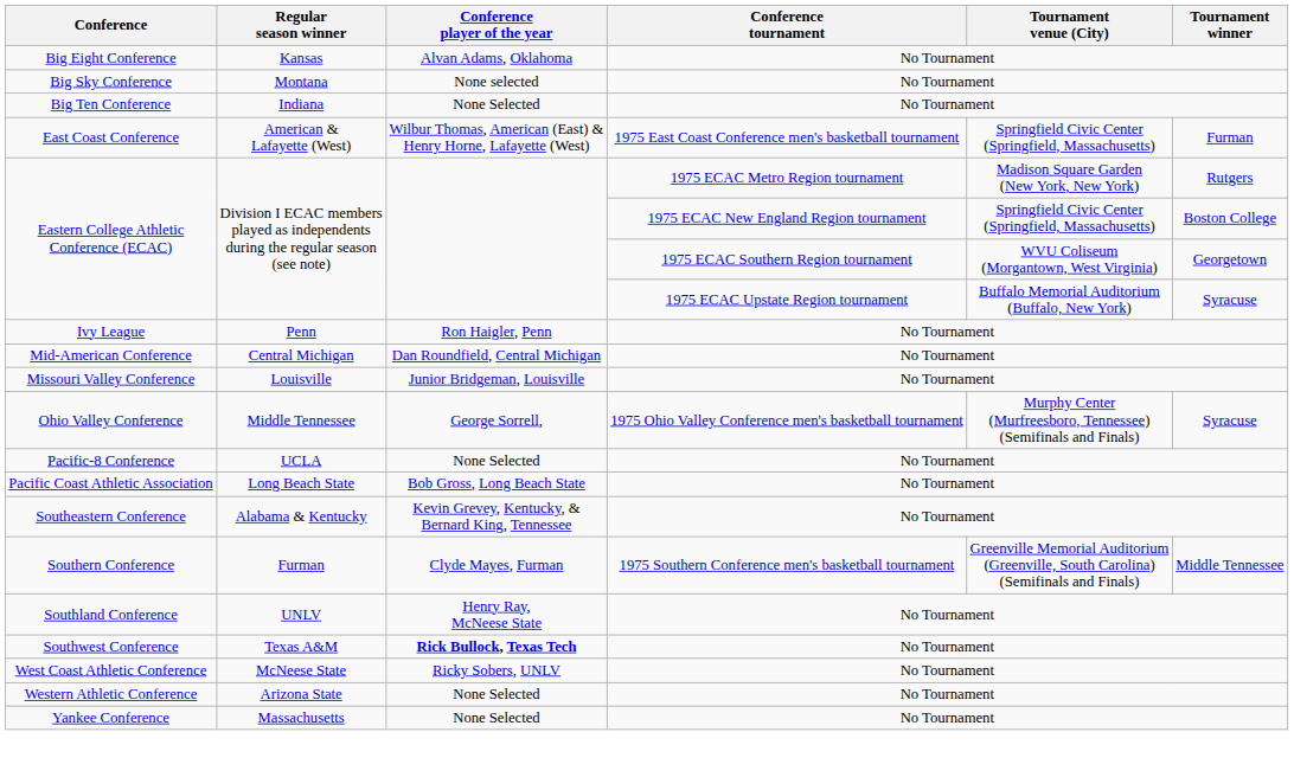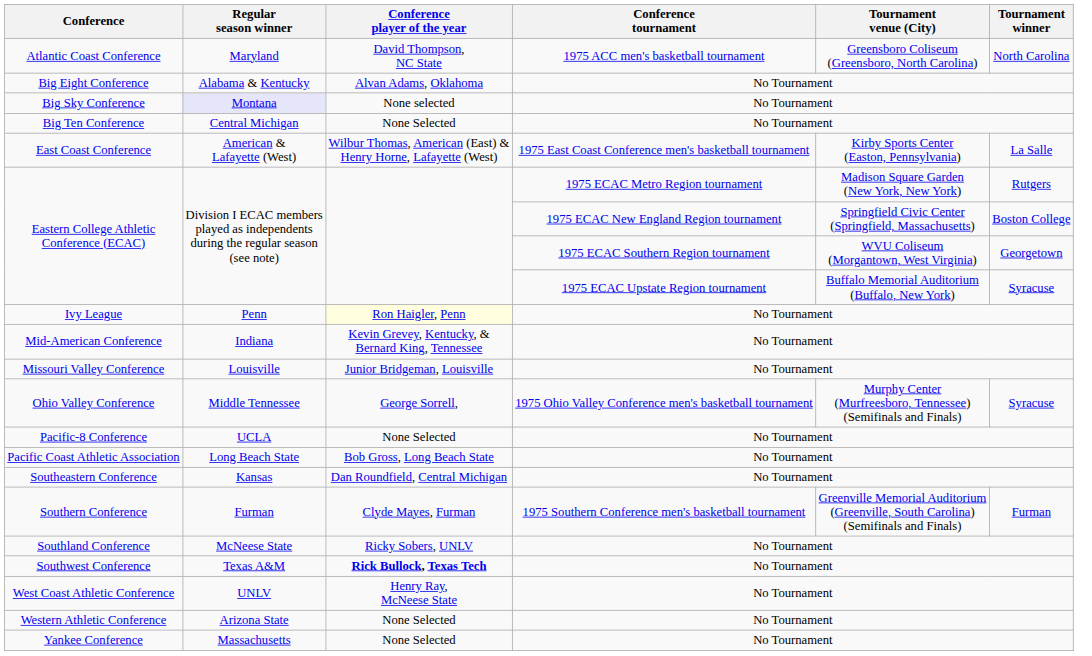+ row: Atlantic Coast Conference | Maryland | David Thompson, NC State | 1975 ACC men's basketball tournament | Greensboro Coliseum (Greensboro, North Carolina) | North Carolina
Big Eight Conference | Regular season winner: Kansas -> Alabama & Kentucky
Big Sky Conference | Regular season winner: no background -> lavender background
Big Ten Conference | Regular season winner: Indiana -> Central Michigan
East Coast Conference | Tournament venue (City): Springfield Civic Center (Springfield, Massachusetts) -> Kirby Sports Center (Easton, Pennsylvania)
East Coast Conference | Tournament winner: Furman -> La Salle
Ivy League | Conference player of the year: no background -> lightyellow background
Mid-American Conference | Regular season winner: Central Michigan -> Indiana
Mid-American Conference | Conference player of the year: Dan Roundfield, Central Michigan -> Kevin Grevey, Kentucky, & Bernard King, Tennessee
Southeastern Conference | Regular season winner: Alabama & Kentucky -> Kansas
Southeastern Conference | Conference player of the year: Kevin Grevey, Kentucky, & Bernard King, Tennessee -> Dan Roundfield, Central Michigan
Southern Conference | Tournament winner: Middle Tennessee -> Furman
Southland Conference | Regular season winner: UNLV -> McNeese State
Southland Conference | Conference player of the year: Henry Ray, McNeese State -> Ricky Sobers, UNLV
West Coast Athletic Conference | Regular season winner: McNeese State -> UNLV
West Coast Athletic Conference | Conference player of the year: Ricky Sobers, UNLV -> Henry Ray, McNeese State
